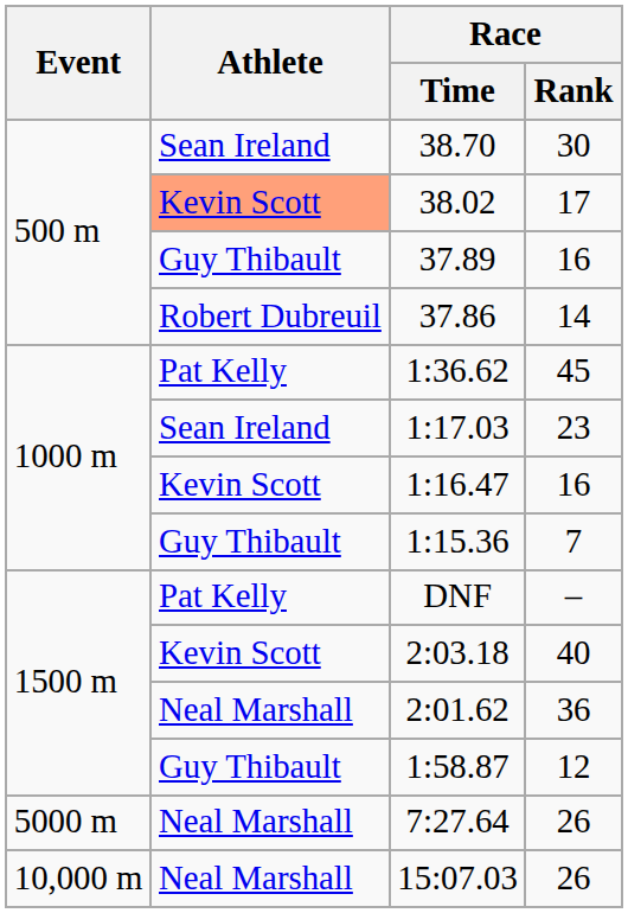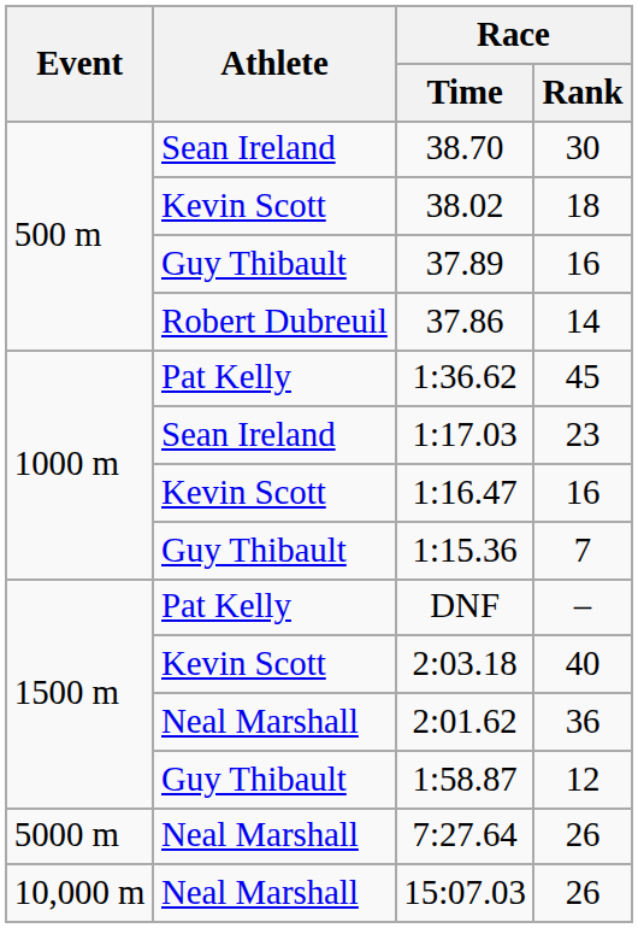38.02 | Athlete: lightsalmon background -> no background
38.02 | Race / Rank: 17 -> 18
